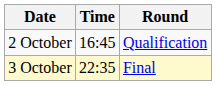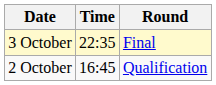rows swapped: 2 October <-> 3 October
